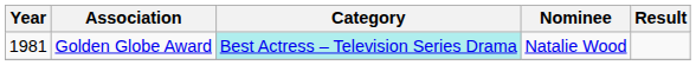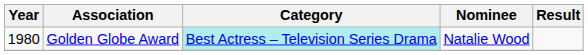Golden Globe Award | Year: 1981 -> 1980
